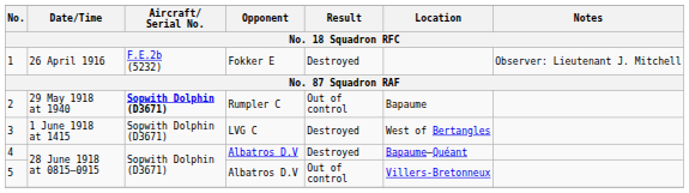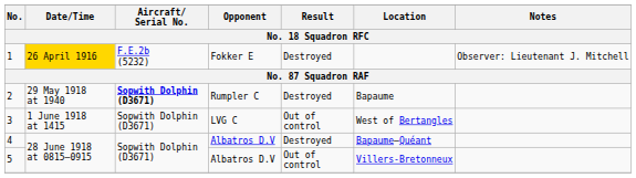1 | Date/Time: no background -> gold background
2 | Result: Out of control -> Destroyed
3 | Result: Destroyed -> Out of control
